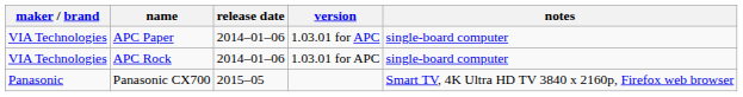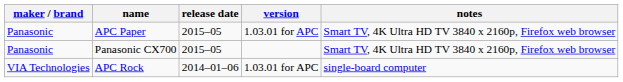APC Paper | maker / brand: VIA Technologies -> Panasonic
APC Paper | release date: 2014–01–06 -> 2015–05
APC Paper | notes: single-board computer -> Smart TV, 4K Ultra HD TV 3840 x 2160p, Firefox web browser
rows swapped: APC Rock <-> Panasonic CX700
